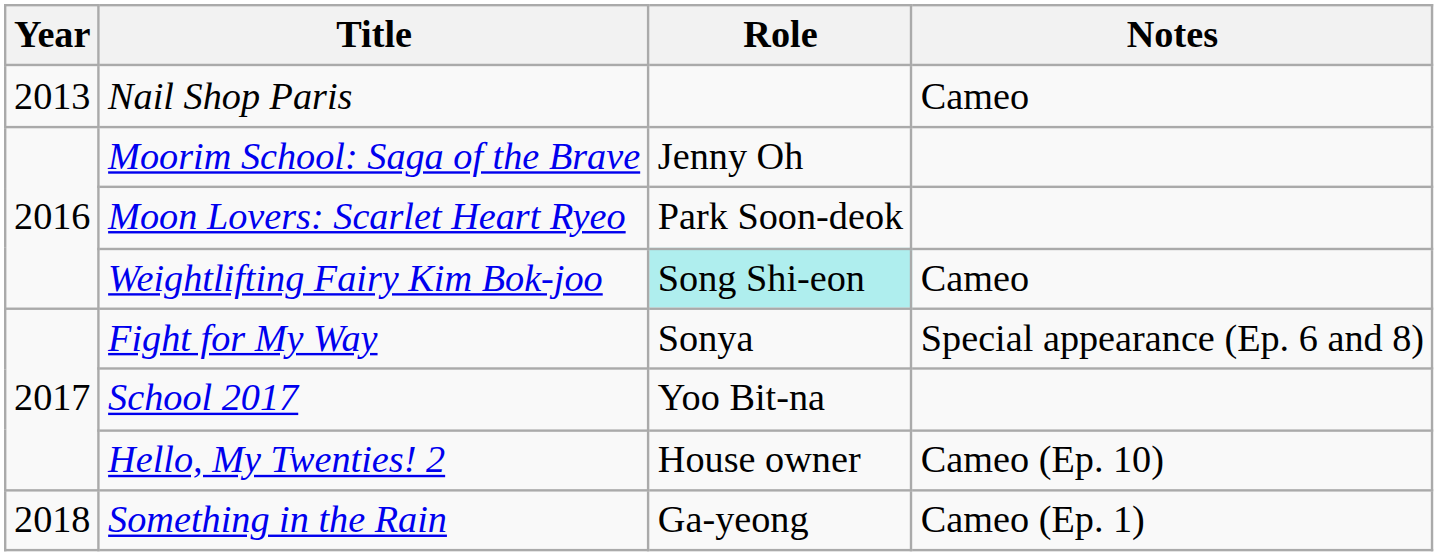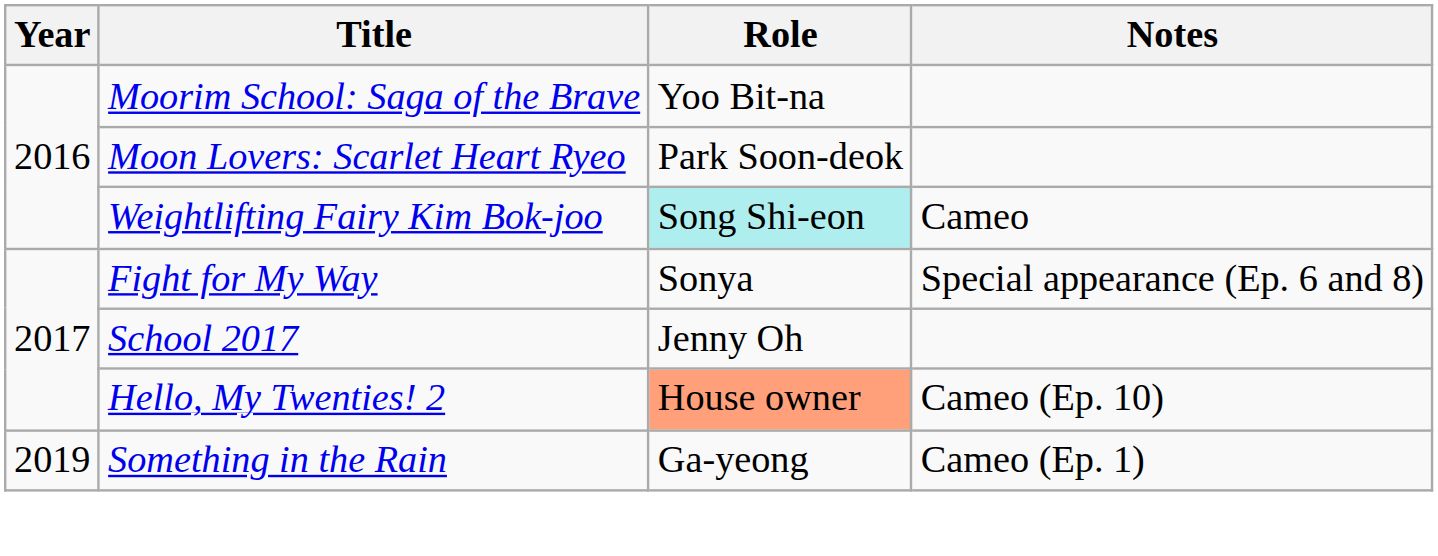- row: 2013 | Nail Shop Paris | Cameo
Moorim School: Saga of the Brave | Role: Jenny Oh -> Yoo Bit-na
School 2017 | Role: Yoo Bit-na -> Jenny Oh
Hello, My Twenties! 2 | Role: no background -> lightsalmon background
Something in the Rain | Year: 2018 -> 2019
